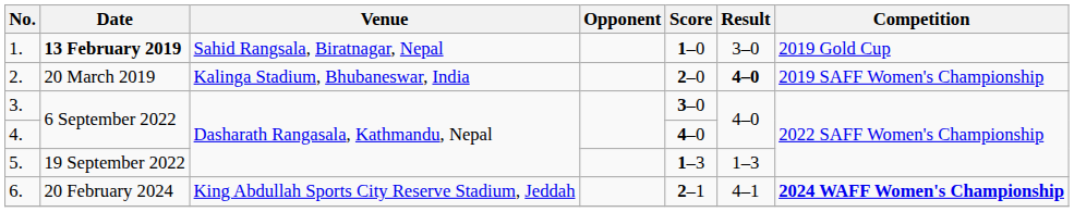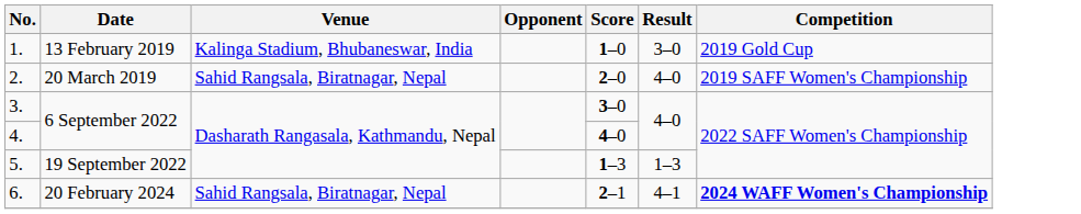1. | Date: bold -> normal
1. | Venue: Sahid Rangsala, Biratnagar, Nepal -> Kalinga Stadium, Bhubaneswar, India
2. | Venue: Kalinga Stadium, Bhubaneswar, India -> Sahid Rangsala, Biratnagar, Nepal
2. | Result: bold -> normal
6. | Venue: King Abdullah Sports City Reserve Stadium, Jeddah -> Sahid Rangsala, Biratnagar, Nepal
